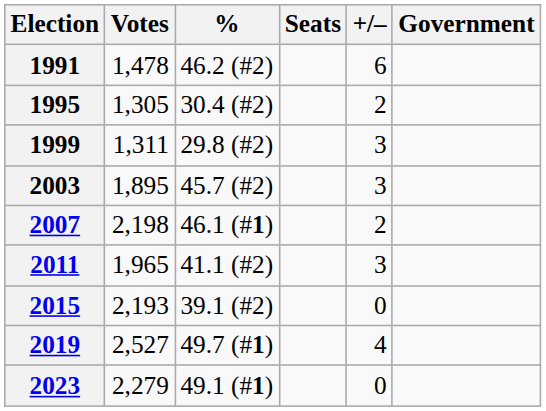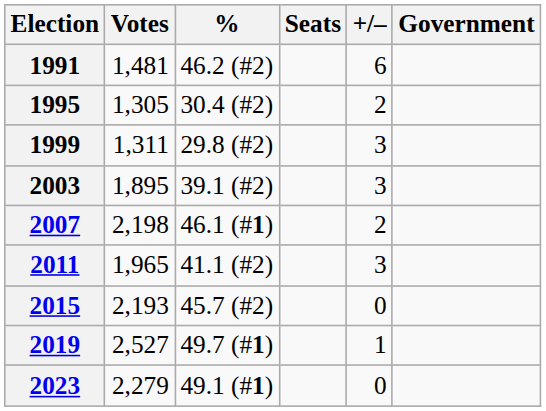1991 | Votes: 1,478 -> 1,481
2003 | %: 45.7 (#2) -> 39.1 (#2)
2015 | %: 39.1 (#2) -> 45.7 (#2)
2019 | +/–: 4 -> 1
